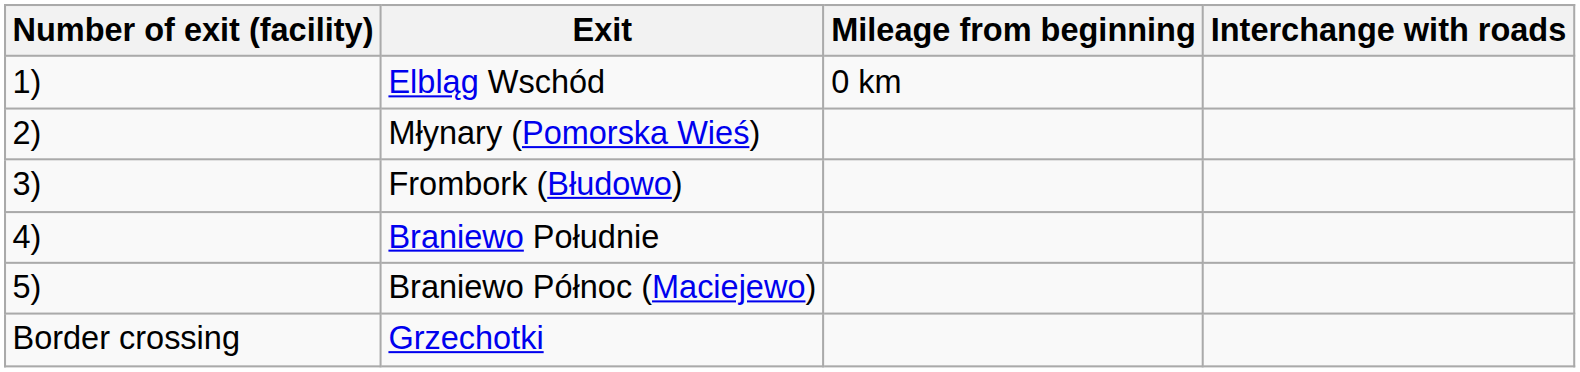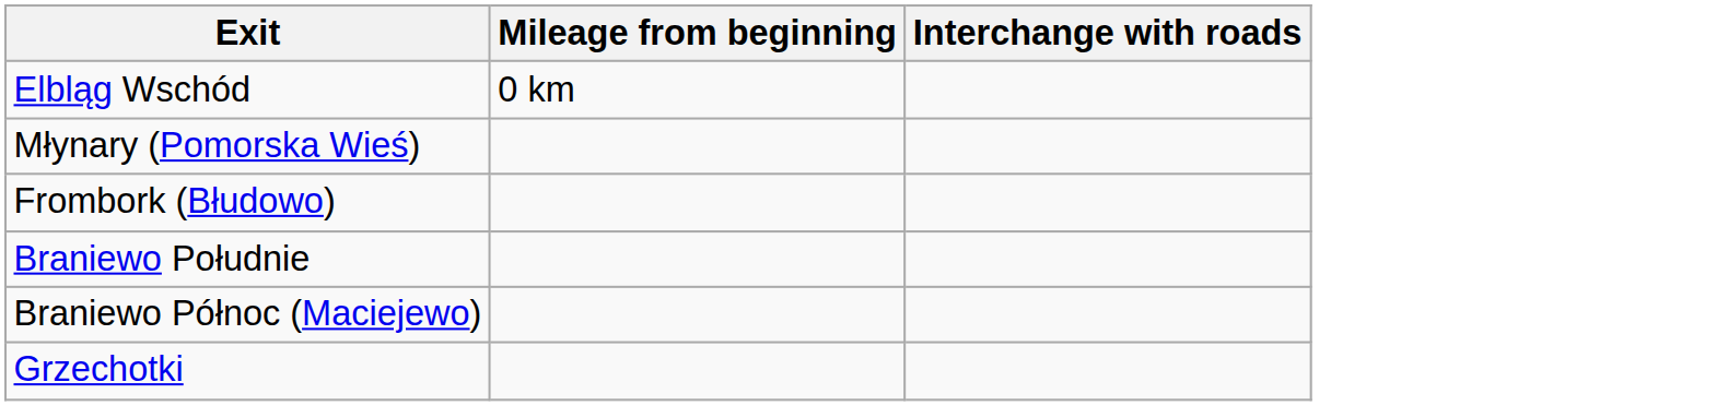- column: Number of exit (facility) | 1) | 2) | 3) | 4) | 5) | Border crossing
